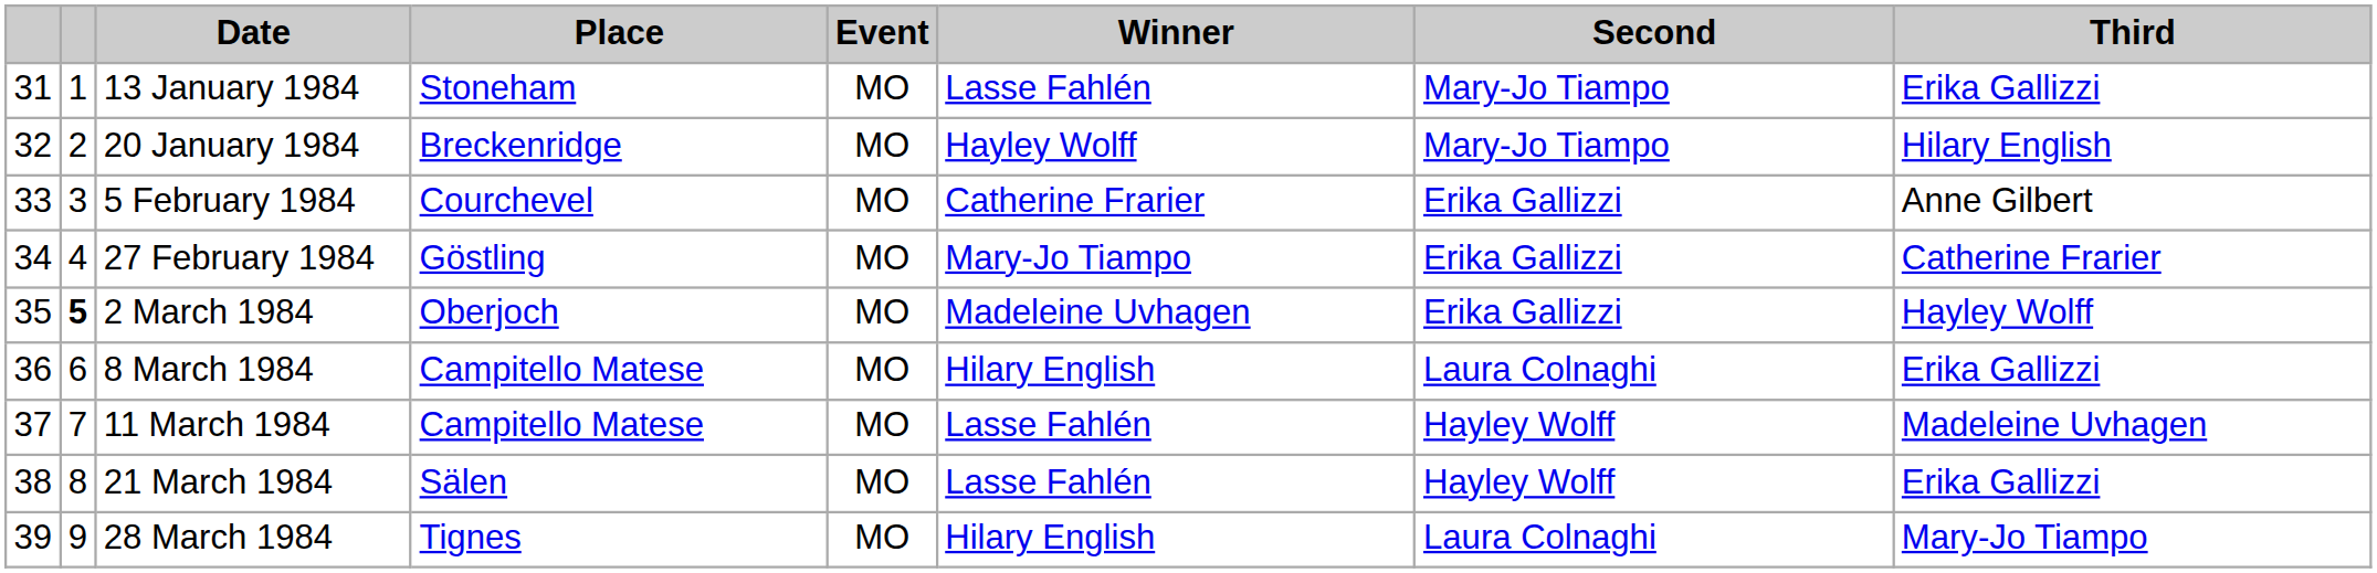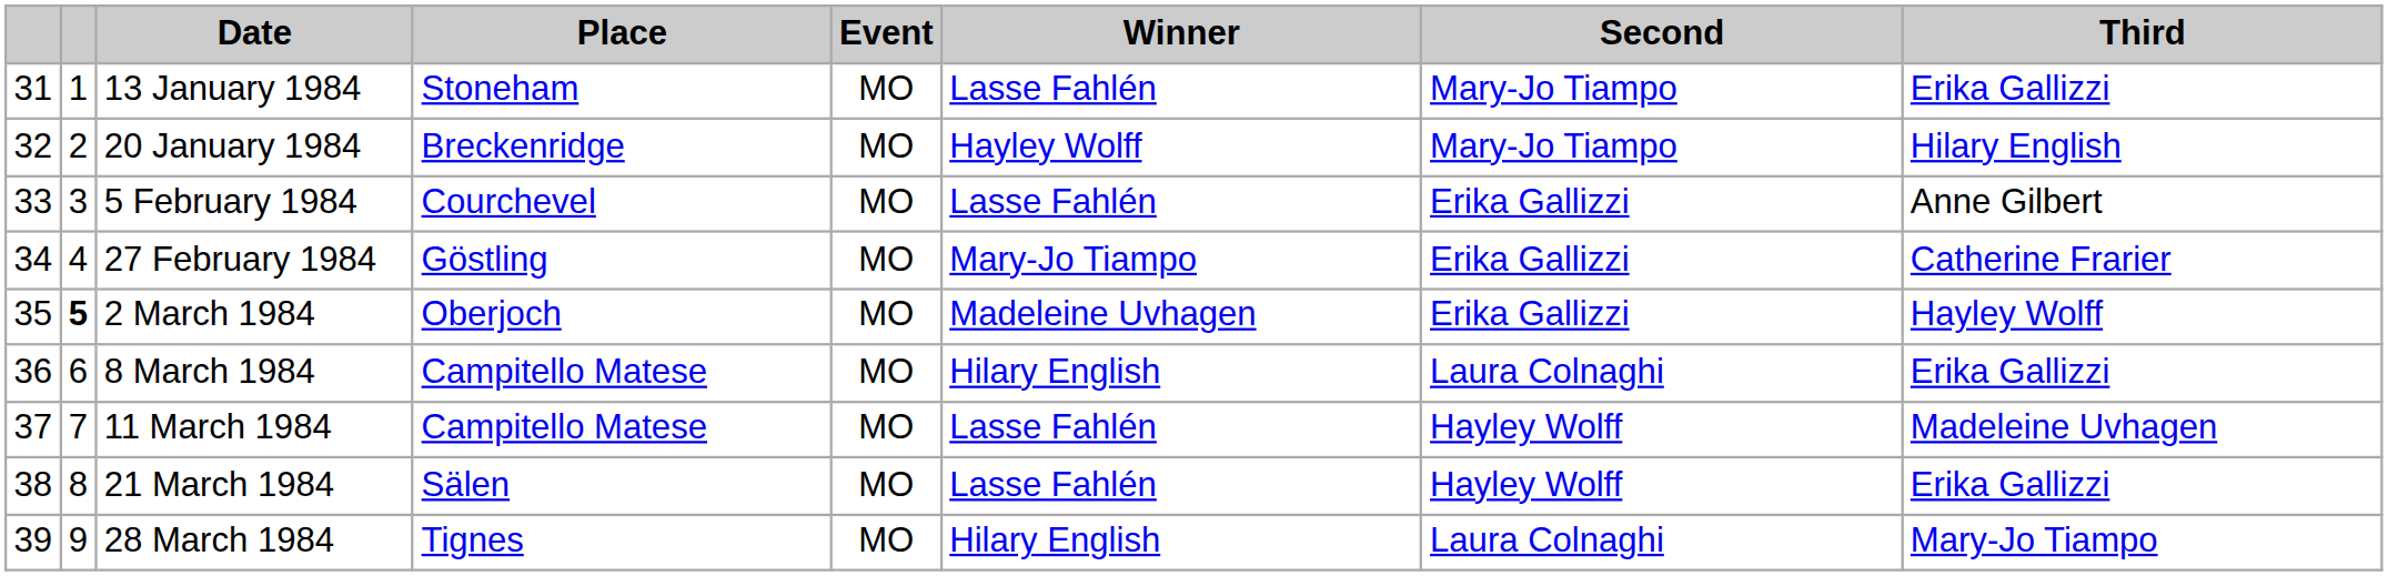5 February 1984 | Winner: Catherine Frarier -> Lasse Fahlén
